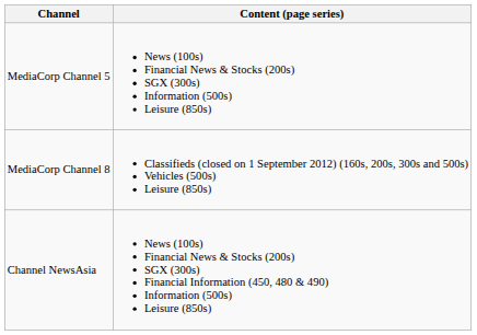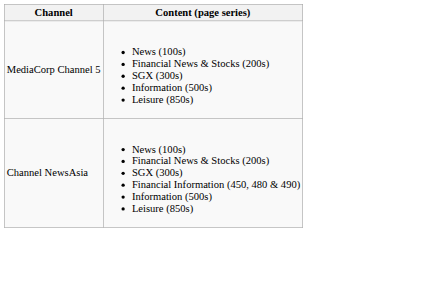- row: MediaCorp Channel 8 | Classifieds (closed on 1 September 2012) (160s, 200s, 300s and 500s) Vehicles (500s) Leisure (850s)
